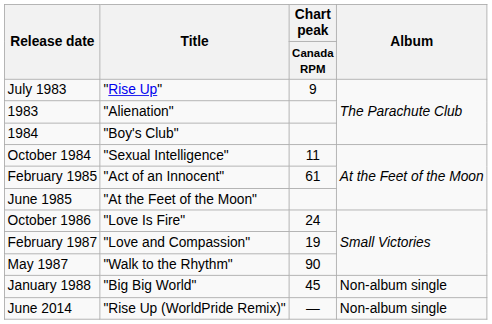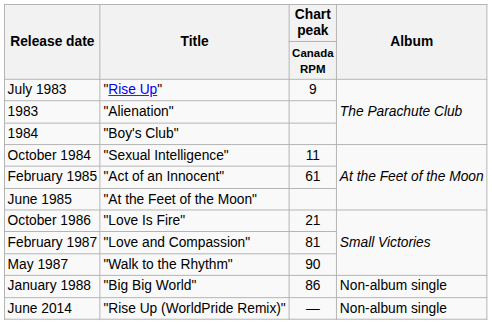October 1986 | Chart peak / Canada RPM: 24 -> 21
February 1987 | Chart peak / Canada RPM: 19 -> 81
January 1988 | Chart peak / Canada RPM: 45 -> 86
